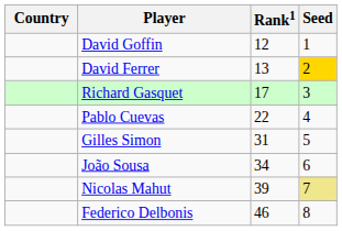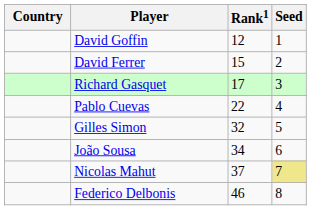David Ferrer | Rank1: 13 -> 15
David Ferrer | Seed: gold background -> no background
Gilles Simon | Rank1: 31 -> 32
Nicolas Mahut | Rank1: 39 -> 37
